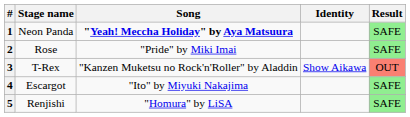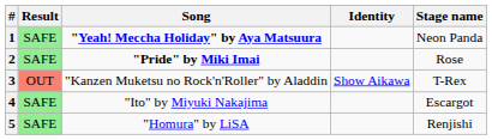columns swapped: Stage name <-> Result
2 | Song: normal -> bold
